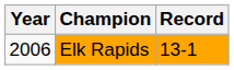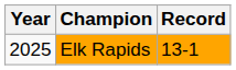Elk Rapids | Year: 2006 -> 2025
